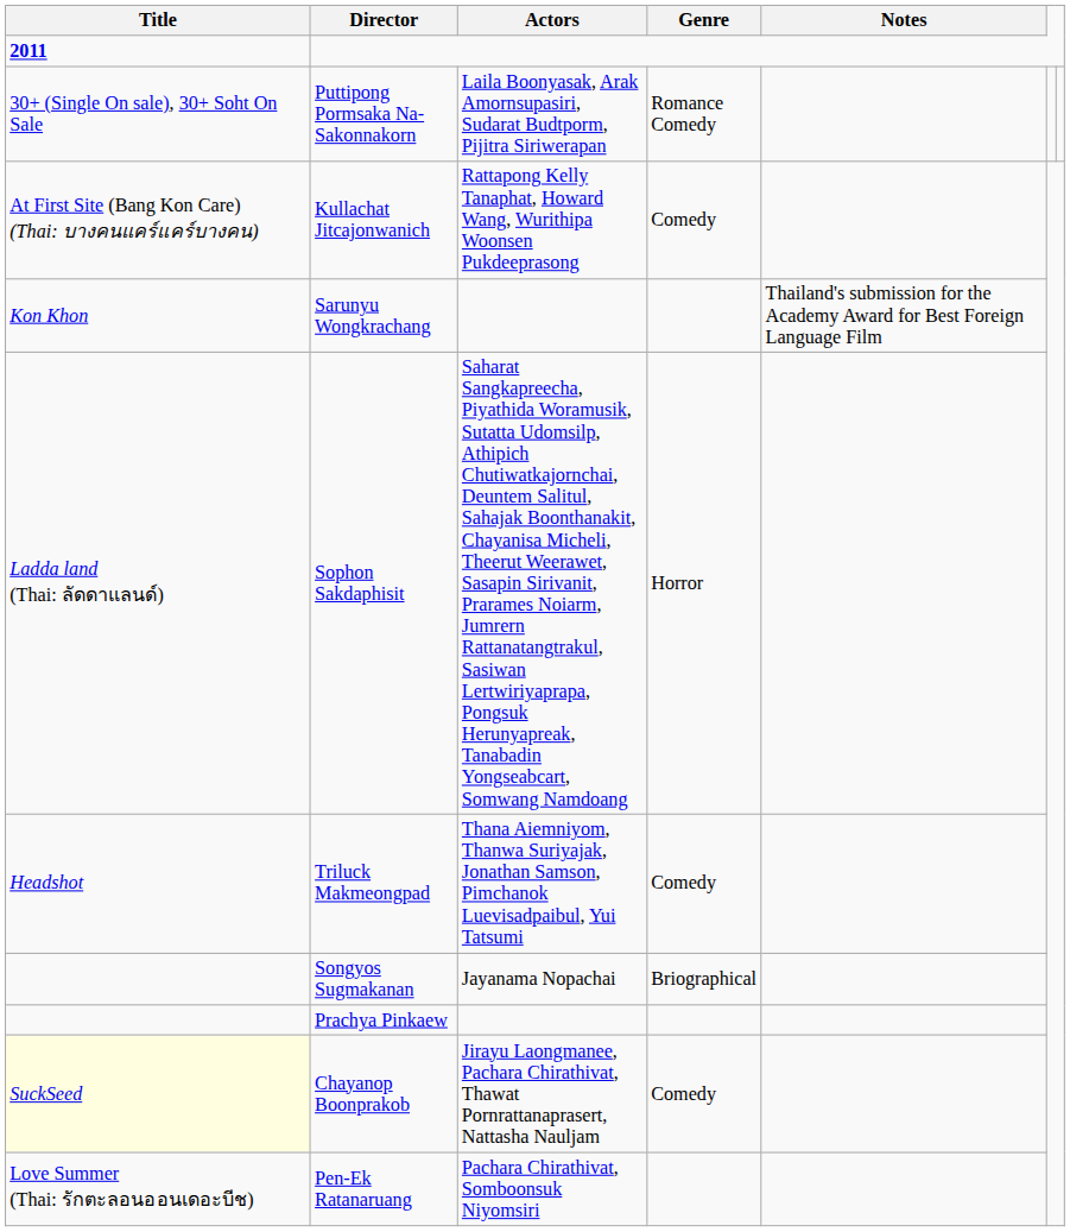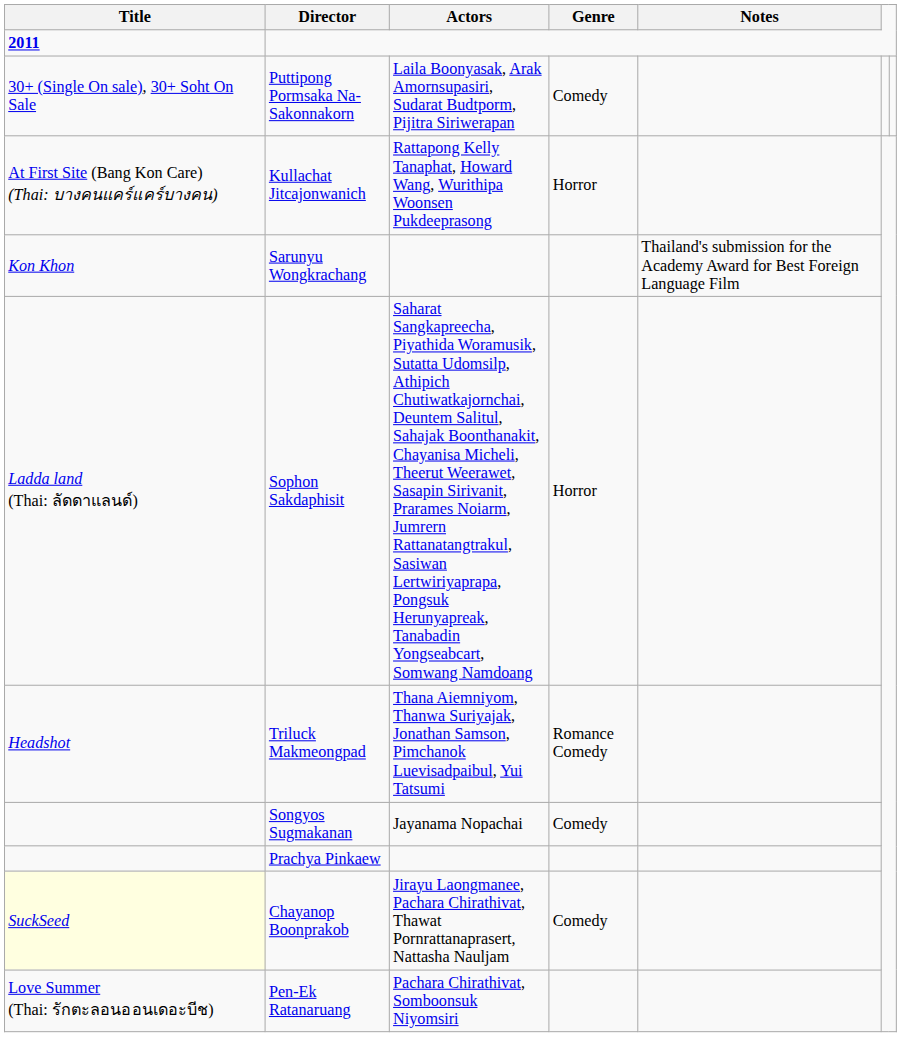Puttipong Pormsaka Na-Sakonnakorn | Genre: Romance Comedy -> Comedy
Kullachat Jitcajonwanich | Genre: Comedy -> Horror
Triluck Makmeongpad | Genre: Comedy -> Romance Comedy
Songyos Sugmakanan | Genre: Briographical -> Comedy
